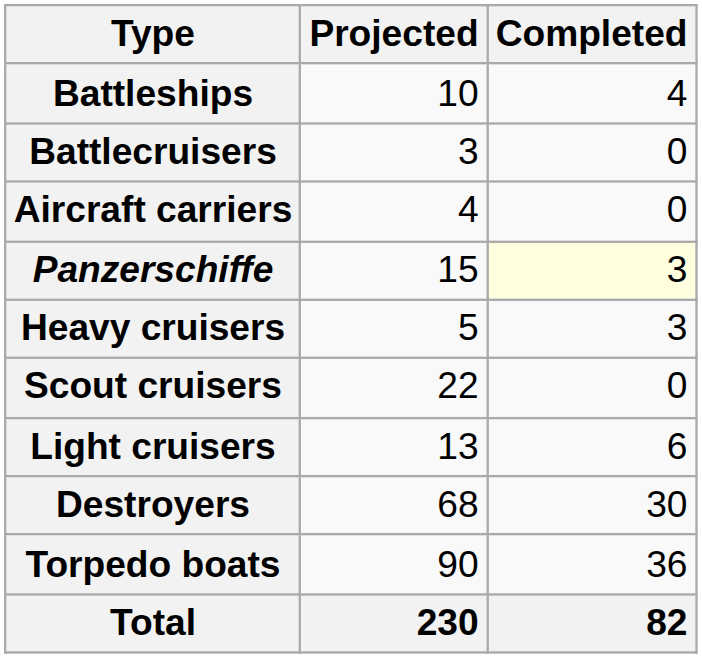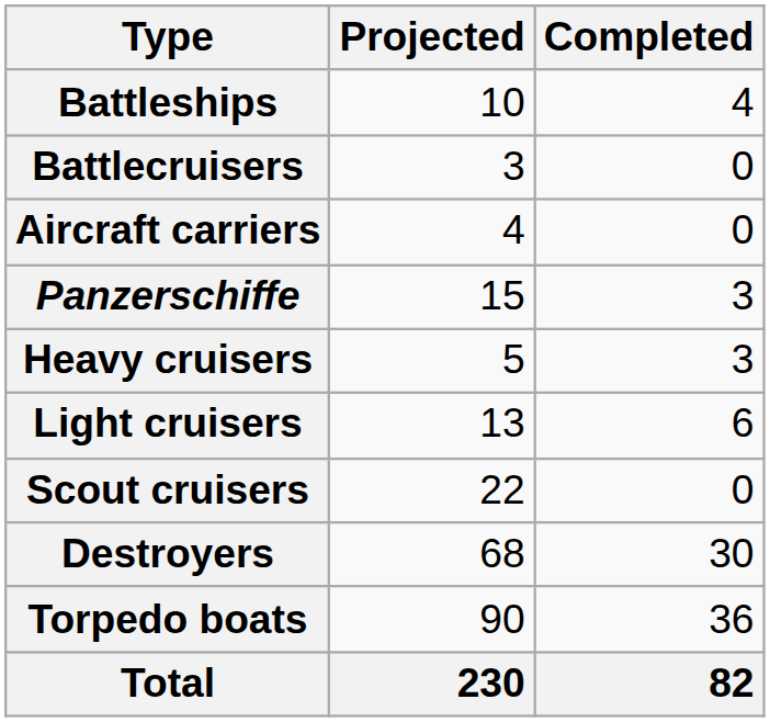Panzerschiffe | Completed: lightyellow background -> no background
rows swapped: Light cruisers <-> Scout cruisers
